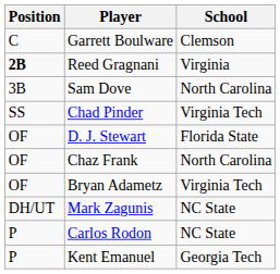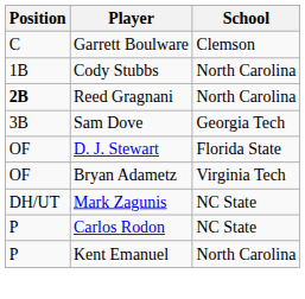+ row: 1B | Cody Stubbs | North Carolina
Reed Gragnani | School: Virginia -> North Carolina
Sam Dove | School: North Carolina -> Georgia Tech
- row: SS | Chad Pinder | Virginia Tech
- row: OF | Chaz Frank | North Carolina
Kent Emanuel | School: Georgia Tech -> North Carolina
